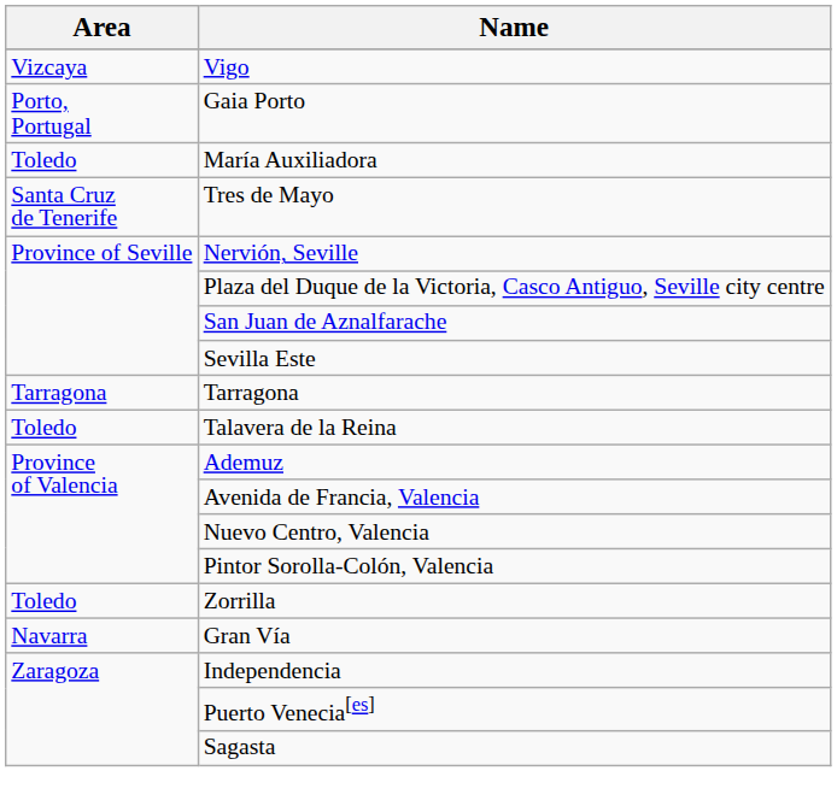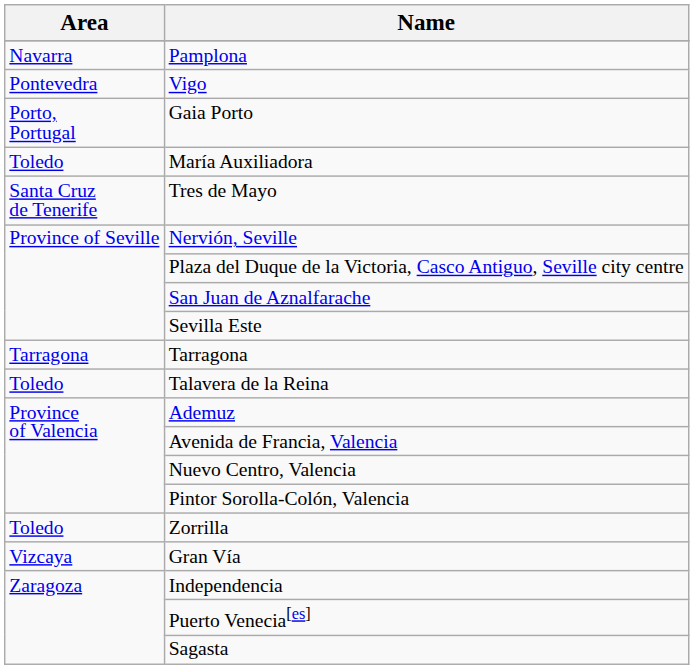+ row: Navarra | Pamplona
Vigo | Area: Vizcaya -> Pontevedra
Gran Vía | Area: Navarra -> Vizcaya
